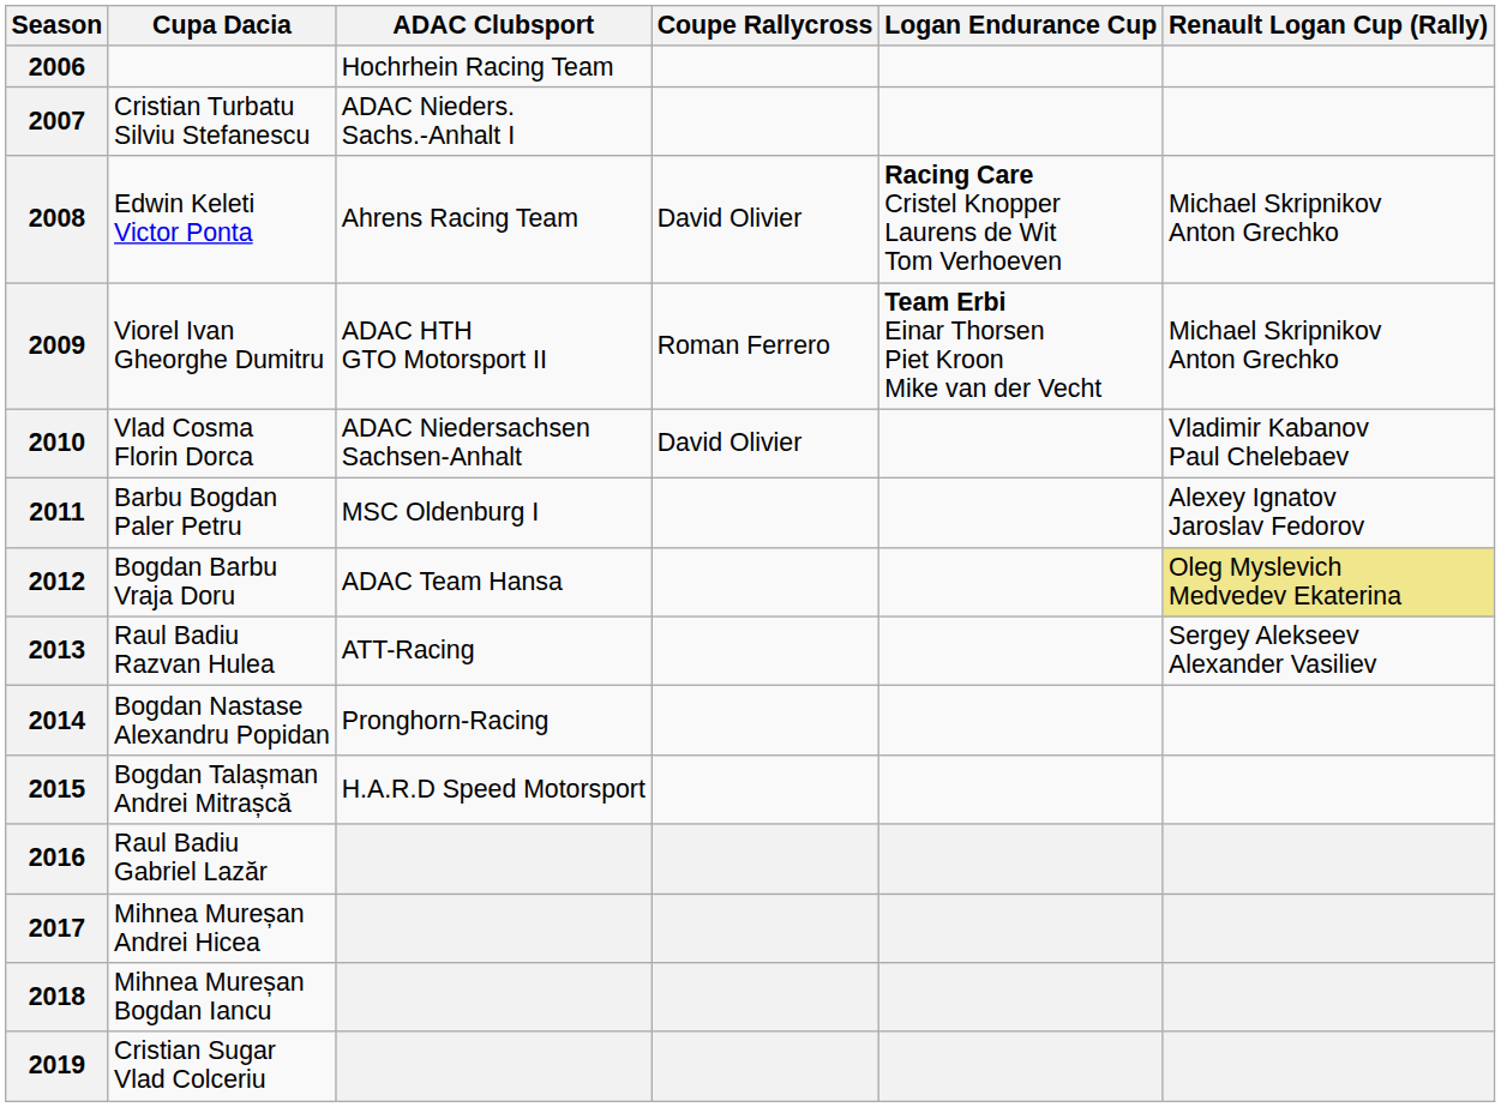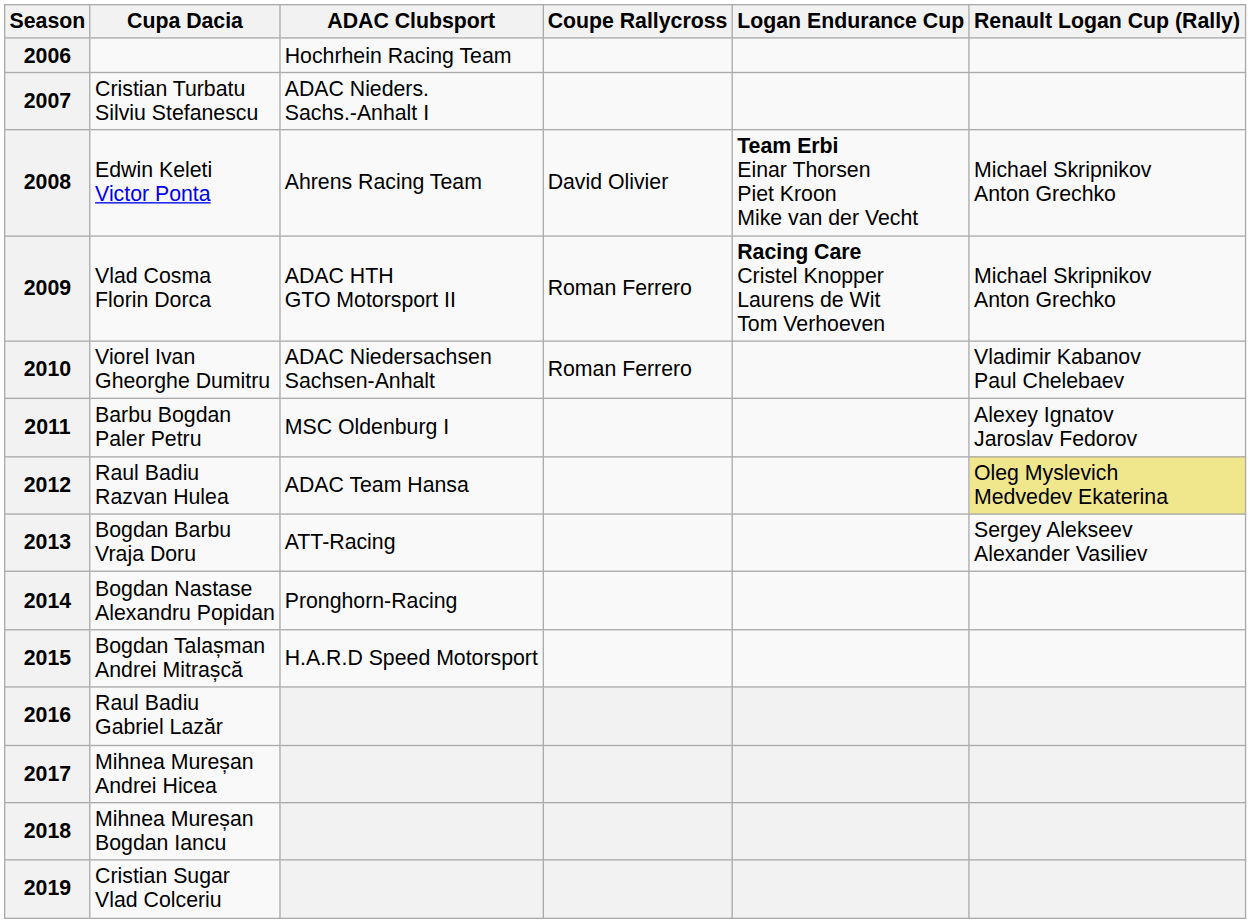2008 | Logan Endurance Cup: Racing Care Cristel Knopper Laurens de Wit Tom Verhoeven -> Team Erbi Einar Thorsen Piet Kroon Mike van der Vecht
2009 | Cupa Dacia: Viorel Ivan Gheorghe Dumitru -> Vlad Cosma Florin Dorca
2009 | Logan Endurance Cup: Team Erbi Einar Thorsen Piet Kroon Mike van der Vecht -> Racing Care Cristel Knopper Laurens de Wit Tom Verhoeven
2010 | Cupa Dacia: Vlad Cosma Florin Dorca -> Viorel Ivan Gheorghe Dumitru
2010 | Coupe Rallycross: David Olivier -> Roman Ferrero
2012 | Cupa Dacia: Bogdan Barbu Vraja Doru -> Raul Badiu Razvan Hulea
2013 | Cupa Dacia: Raul Badiu Razvan Hulea -> Bogdan Barbu Vraja Doru
